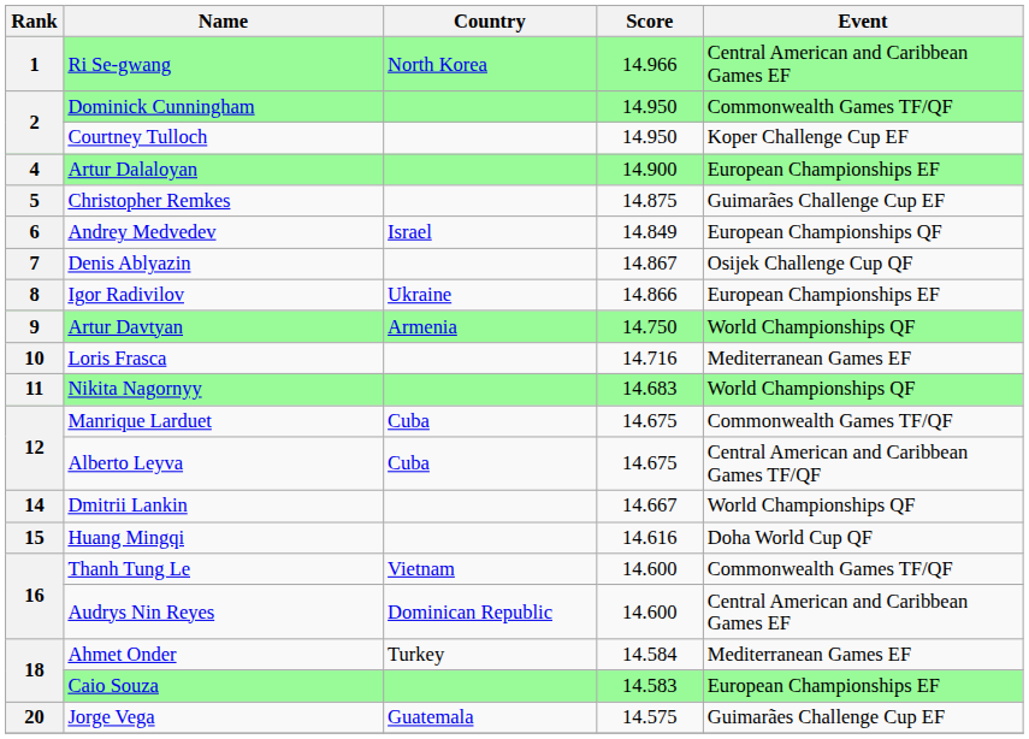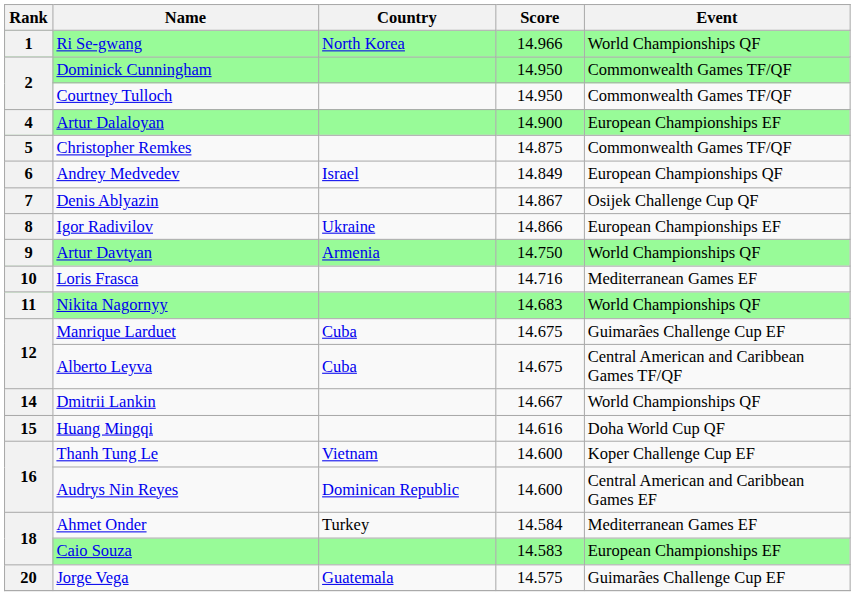Ri Se-gwang | Event: Central American and Caribbean Games EF -> World Championships QF
Courtney Tulloch | Event: Koper Challenge Cup EF -> Commonwealth Games TF/QF
Christopher Remkes | Event: Guimarães Challenge Cup EF -> Commonwealth Games TF/QF
Manrique Larduet | Event: Commonwealth Games TF/QF -> Guimarães Challenge Cup EF
Thanh Tung Le | Event: Commonwealth Games TF/QF -> Koper Challenge Cup EF
